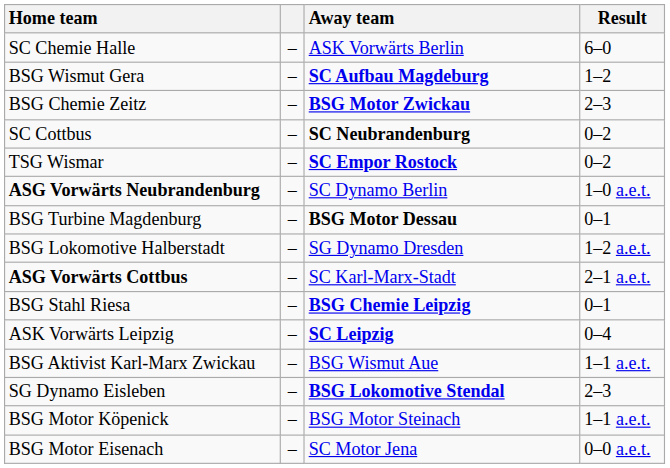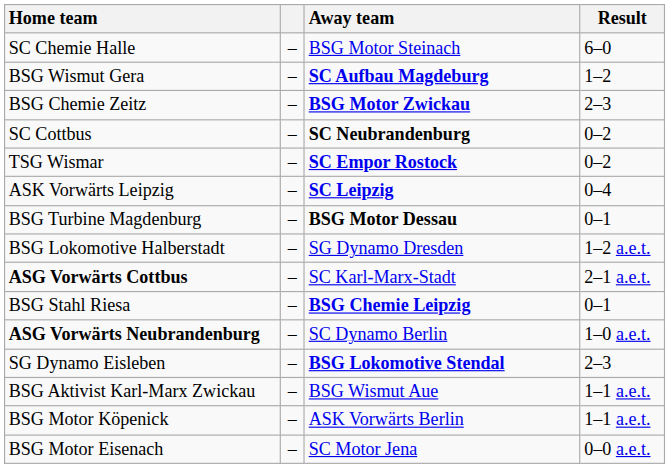SC Chemie Halle | Away team: ASK Vorwärts Berlin -> BSG Motor Steinach
rows swapped: ASK Vorwärts Leipzig <-> ASG Vorwärts Neubrandenburg
rows swapped: SG Dynamo Eisleben <-> BSG Aktivist Karl-Marx Zwickau
BSG Motor Köpenick | Away team: BSG Motor Steinach -> ASK Vorwärts Berlin
